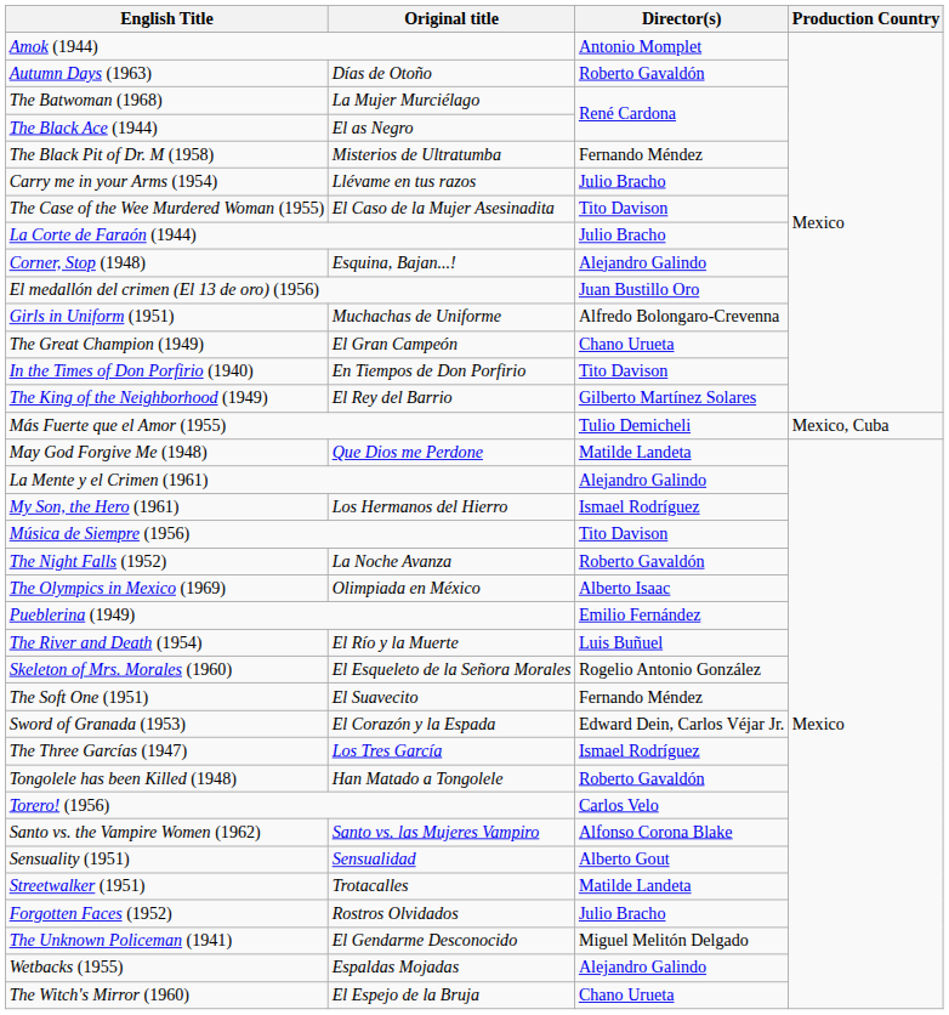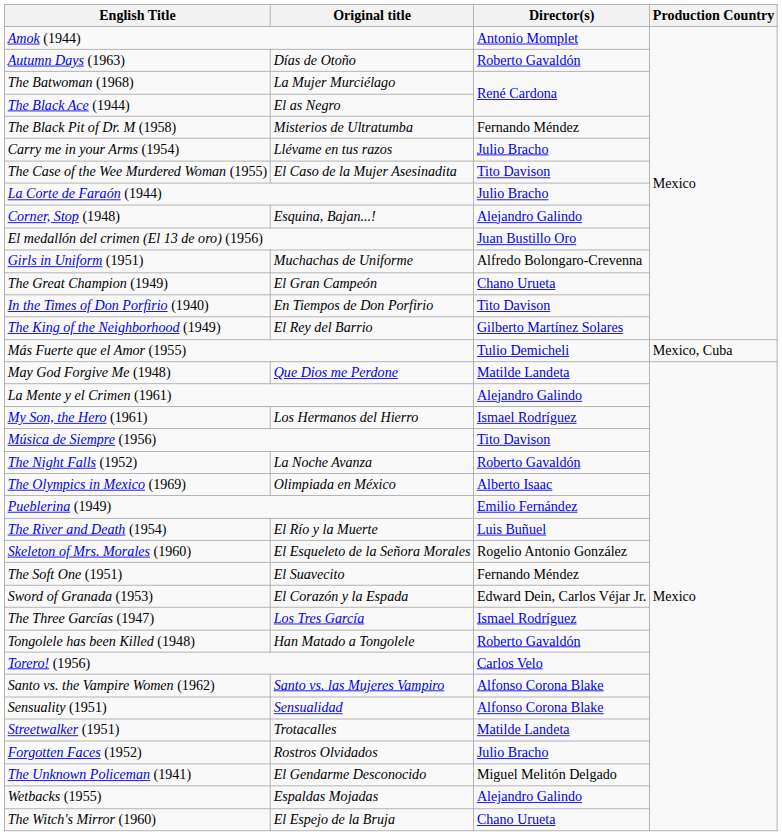Sensuality (1951) | Director(s): Alberto Gout -> Alfonso Corona Blake
